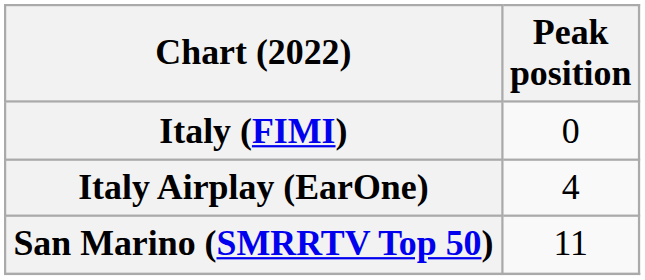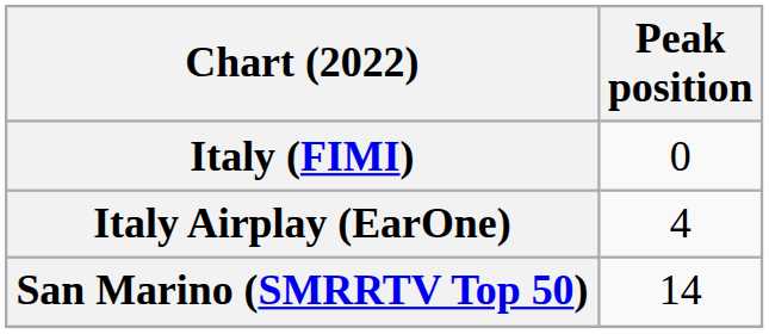San Marino (SMRRTV Top 50) | Peak position: 11 -> 14
